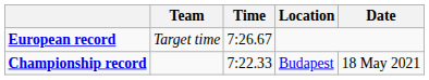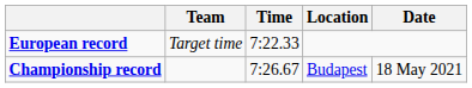European record | Time: 7:26.67 -> 7:22.33
Championship record | Time: 7:22.33 -> 7:26.67
